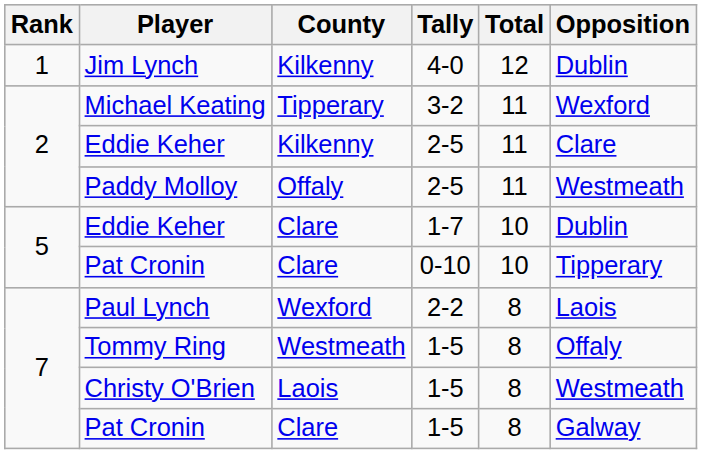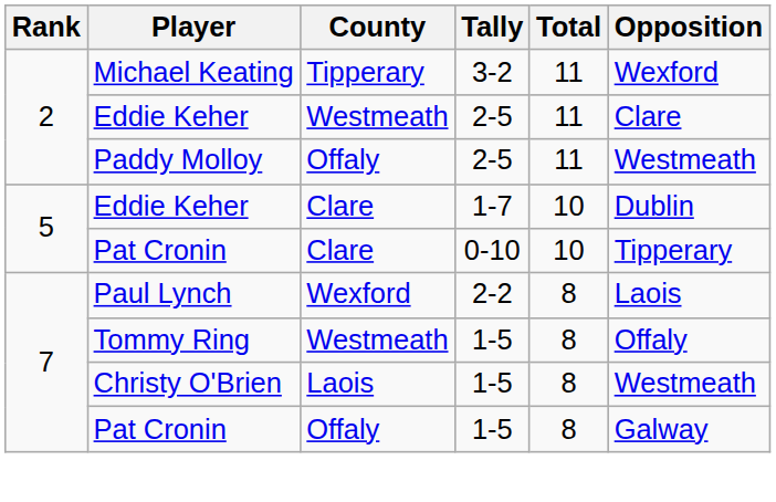- row: 1 | Jim Lynch | Kilkenny | 4-0 | 12 | Dublin
Eddie Keher / 2-5 | County: Kilkenny -> Westmeath
Pat Cronin / 1-5 | County: Clare -> Offaly
